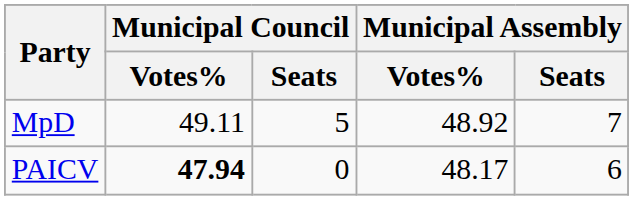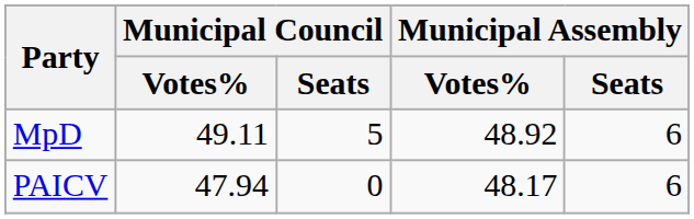MpD | Municipal Assembly / Seats: 7 -> 6
PAICV | Municipal Council / Votes%: bold -> normal
